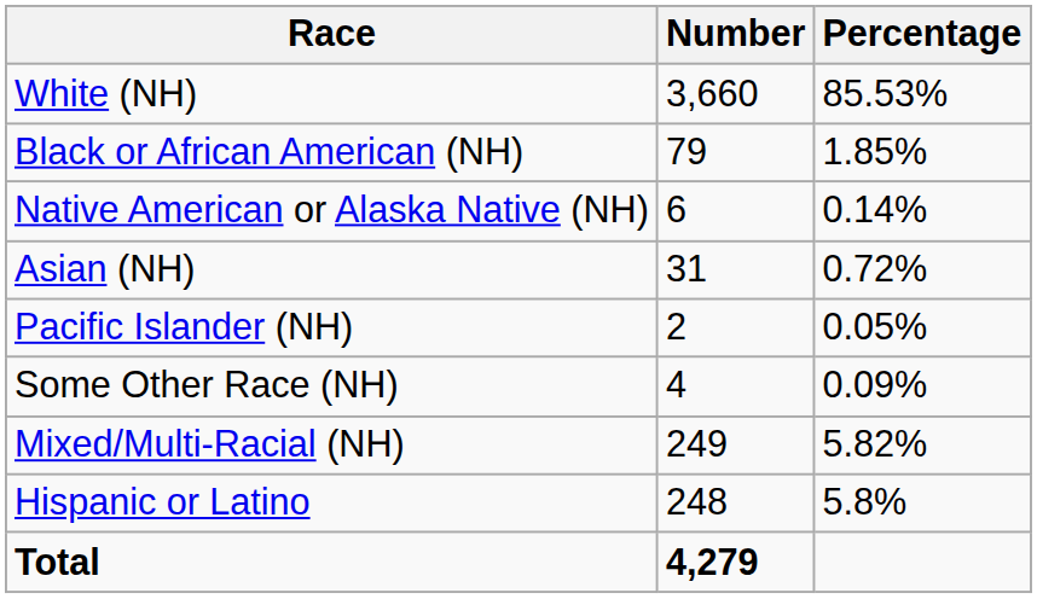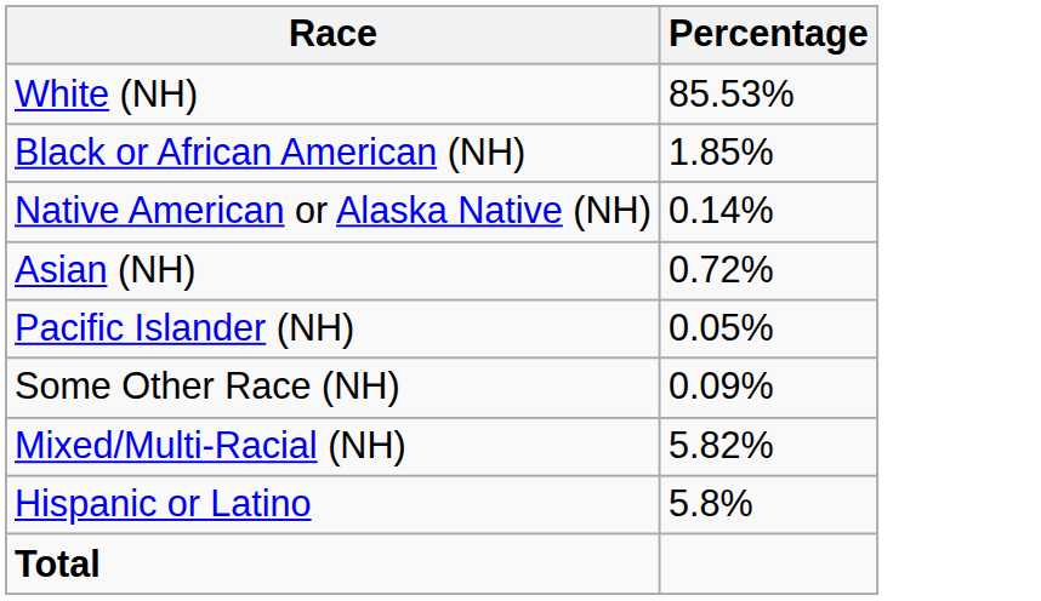- column: Number | 3,660 | 79 | 6 | 31 | 2 | 4 | 249 | 248 | 4,279
